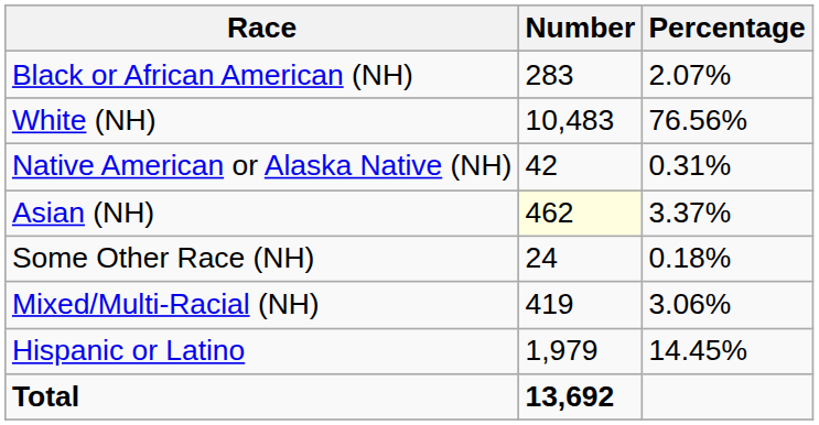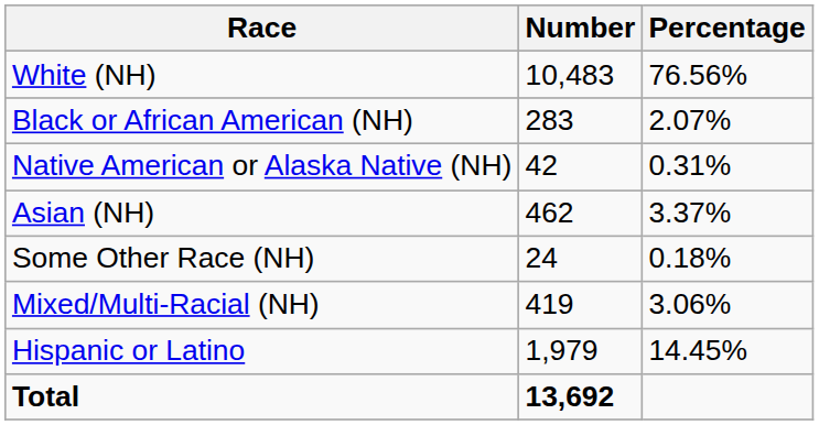rows swapped: White (NH) <-> Black or African American (NH)
Asian (NH) | Number: lightyellow background -> no background
